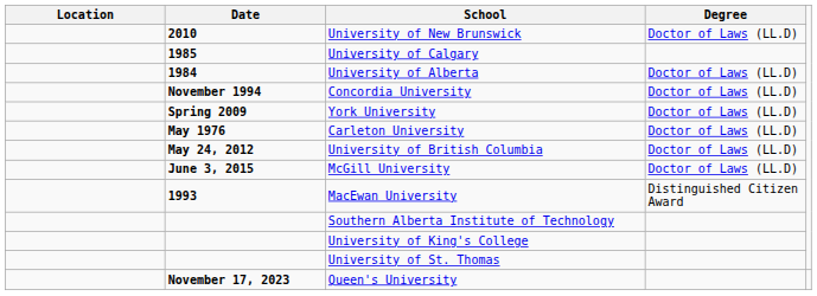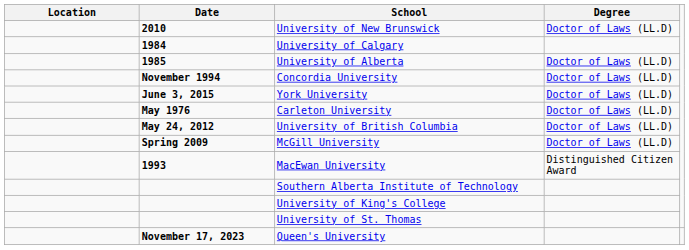University of Calgary | Date: 1985 -> 1984
University of Alberta | Date: 1984 -> 1985
York University | Date: Spring 2009 -> June 3, 2015
McGill University | Date: June 3, 2015 -> Spring 2009
